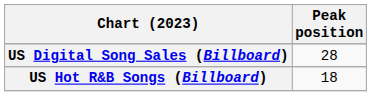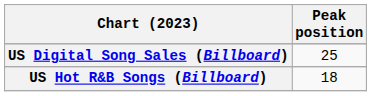US Digital Song Sales (Billboard) | Peak position: 28 -> 25
